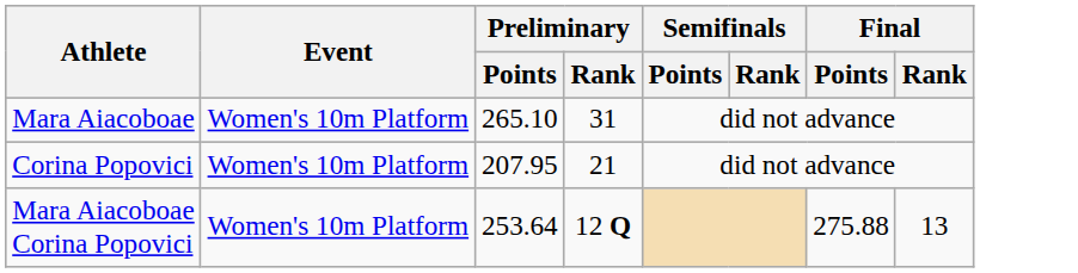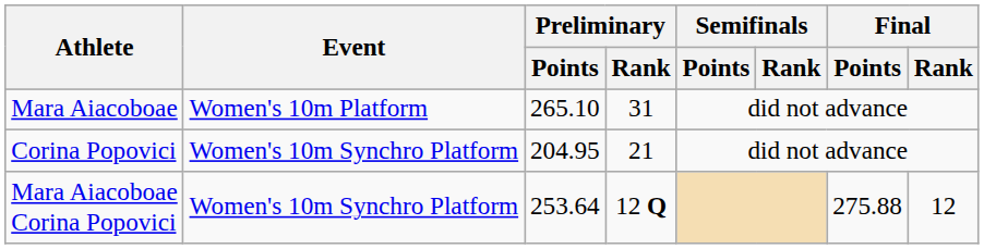Corina Popovici | Event: Women's 10m Platform -> Women's 10m Synchro Platform
Corina Popovici | Preliminary / Points: 207.95 -> 204.95
Mara Aiacoboae Corina Popovici | Event: Women's 10m Platform -> Women's 10m Synchro Platform
Mara Aiacoboae Corina Popovici | Final / Rank: 13 -> 12
